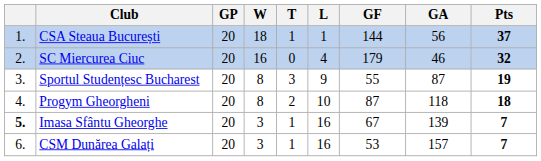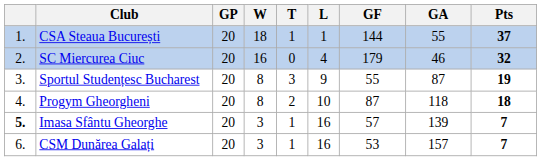CSA Steaua București | GA: 56 -> 55
Imasa Sfântu Gheorghe | GF: 67 -> 57
